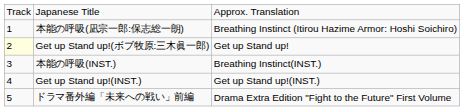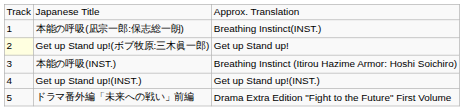本能の呼吸(凪宗一郎:保志総一朗) | column 3: Breathing Instinct (Itirou Hazime Armor: Hoshi Soichiro) -> Breathing Instinct(INST.)
本能の呼吸(INST.) | column 3: Breathing Instinct(INST.) -> Breathing Instinct (Itirou Hazime Armor: Hoshi Soichiro)
